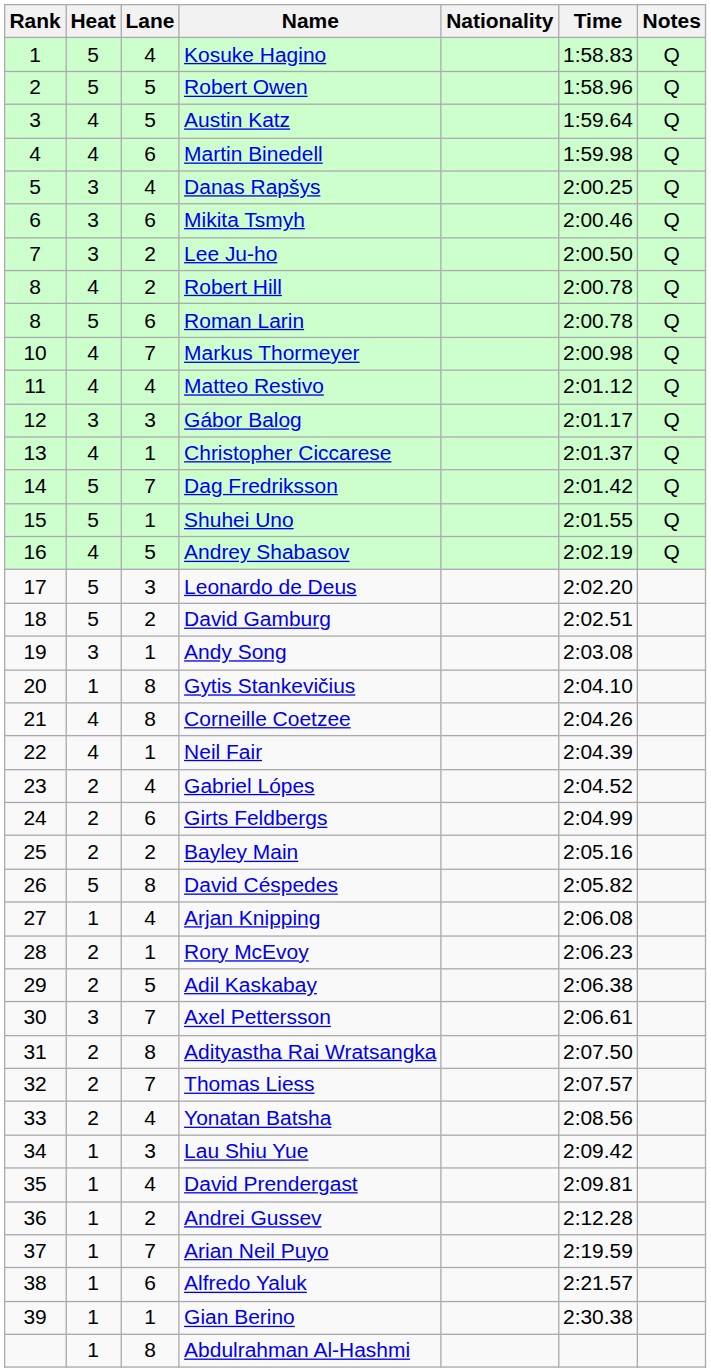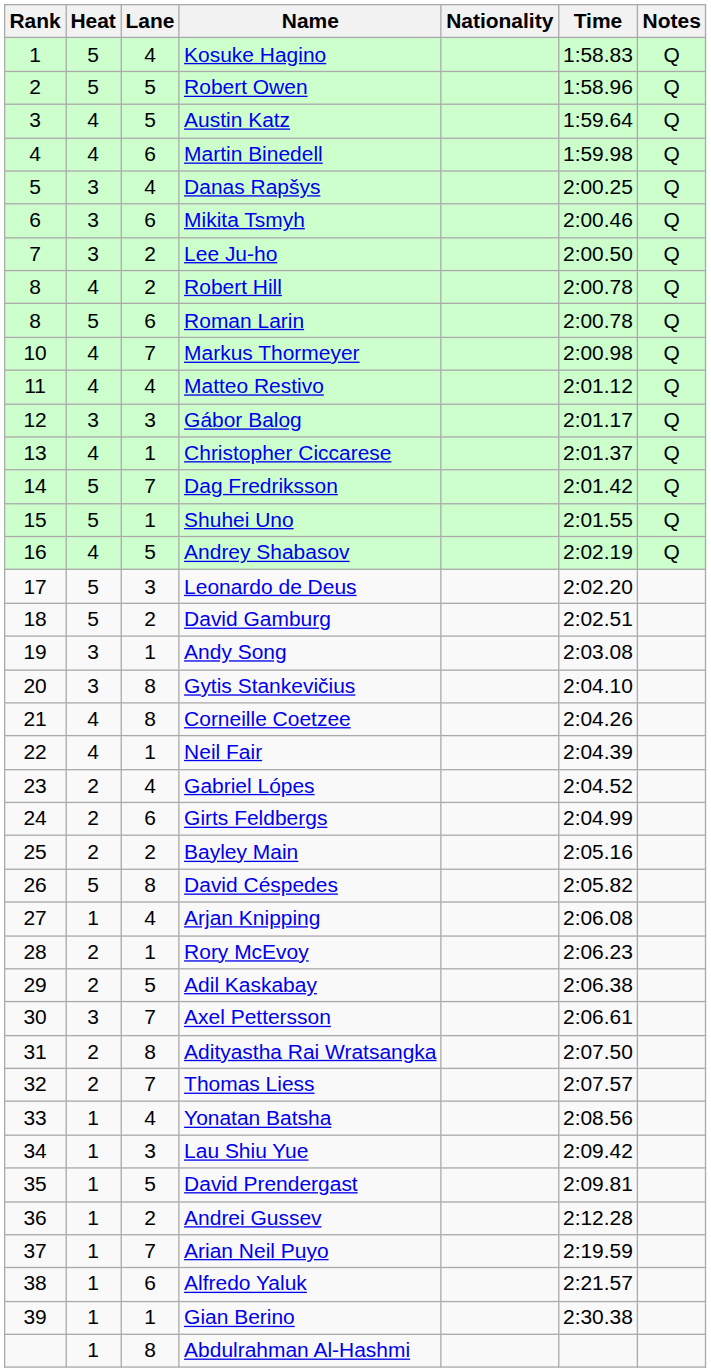Gytis Stankevičius | Heat: 1 -> 3
Yonatan Batsha | Heat: 2 -> 1
David Prendergast | Lane: 4 -> 5
